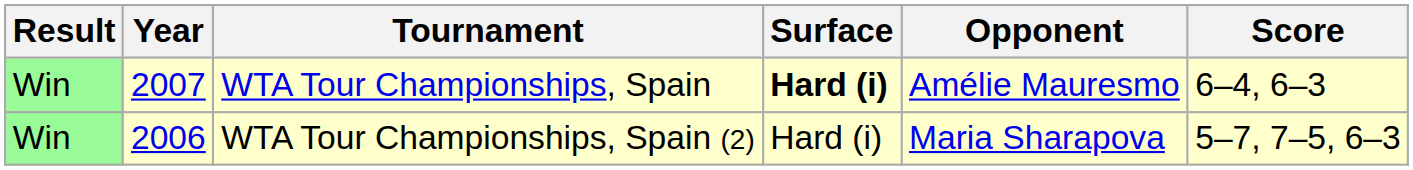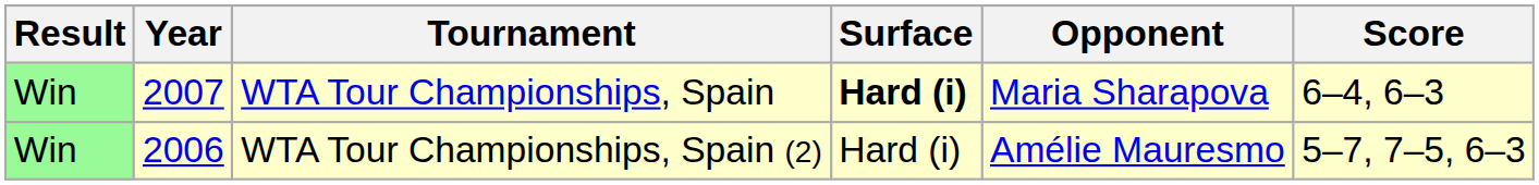WTA Tour Championships, Spain | Opponent: Amélie Mauresmo -> Maria Sharapova
WTA Tour Championships, Spain (2) | Opponent: Maria Sharapova -> Amélie Mauresmo
